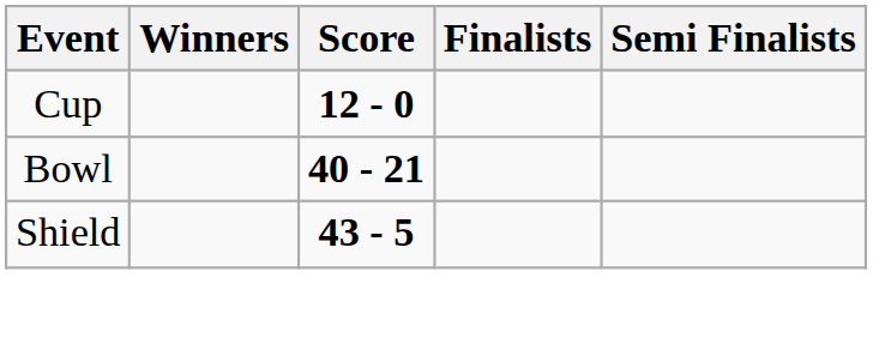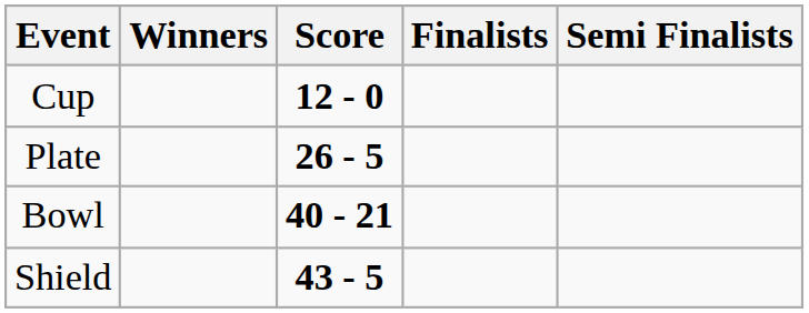+ row: Plate | 26 - 5
